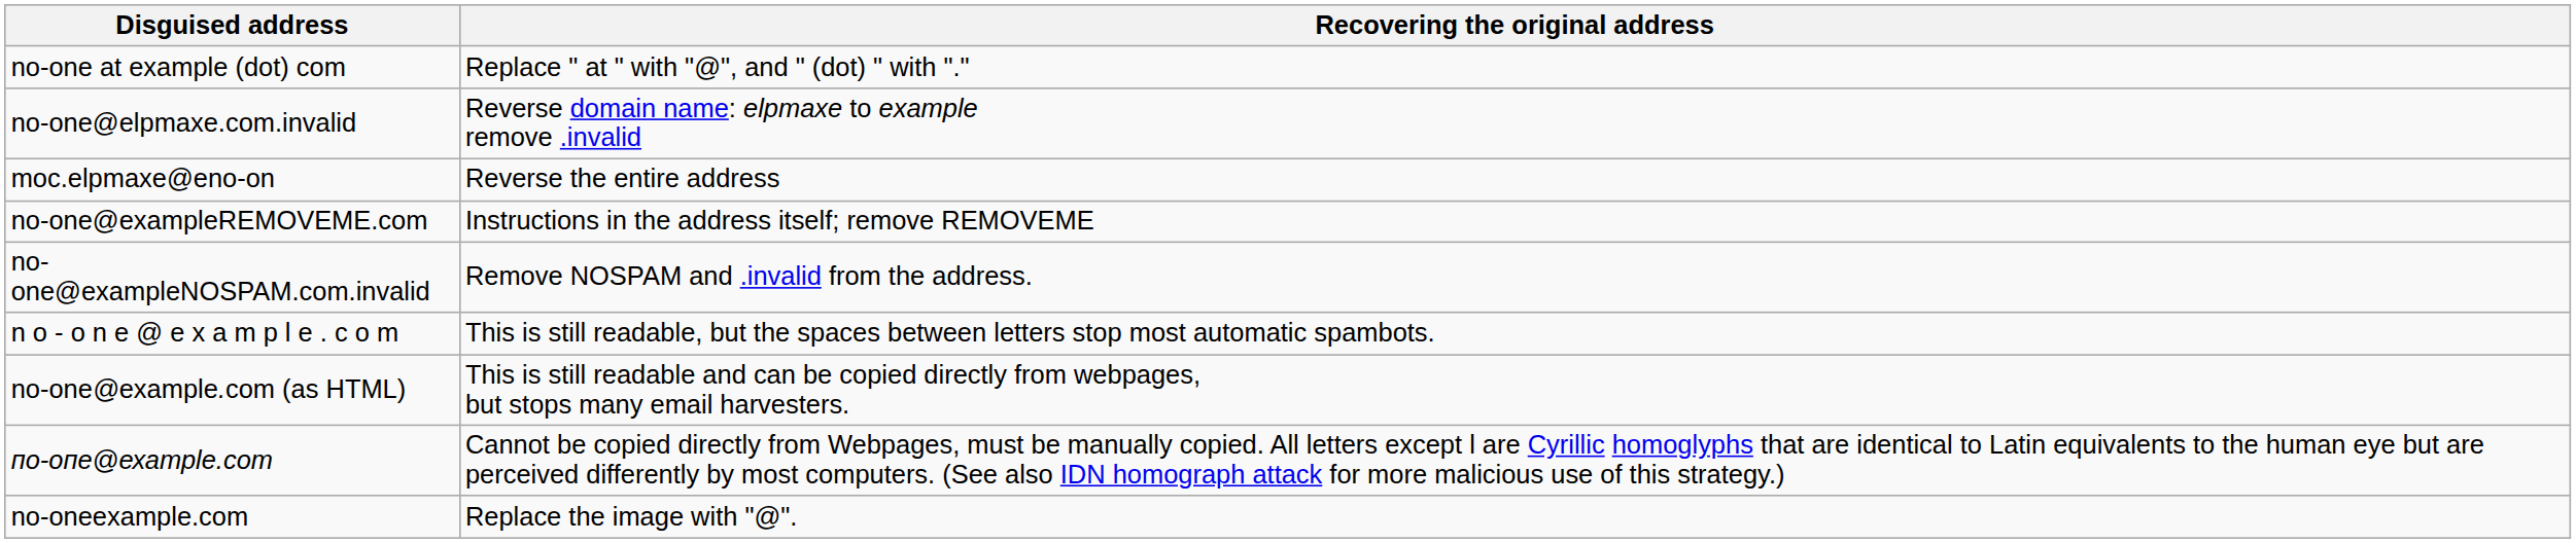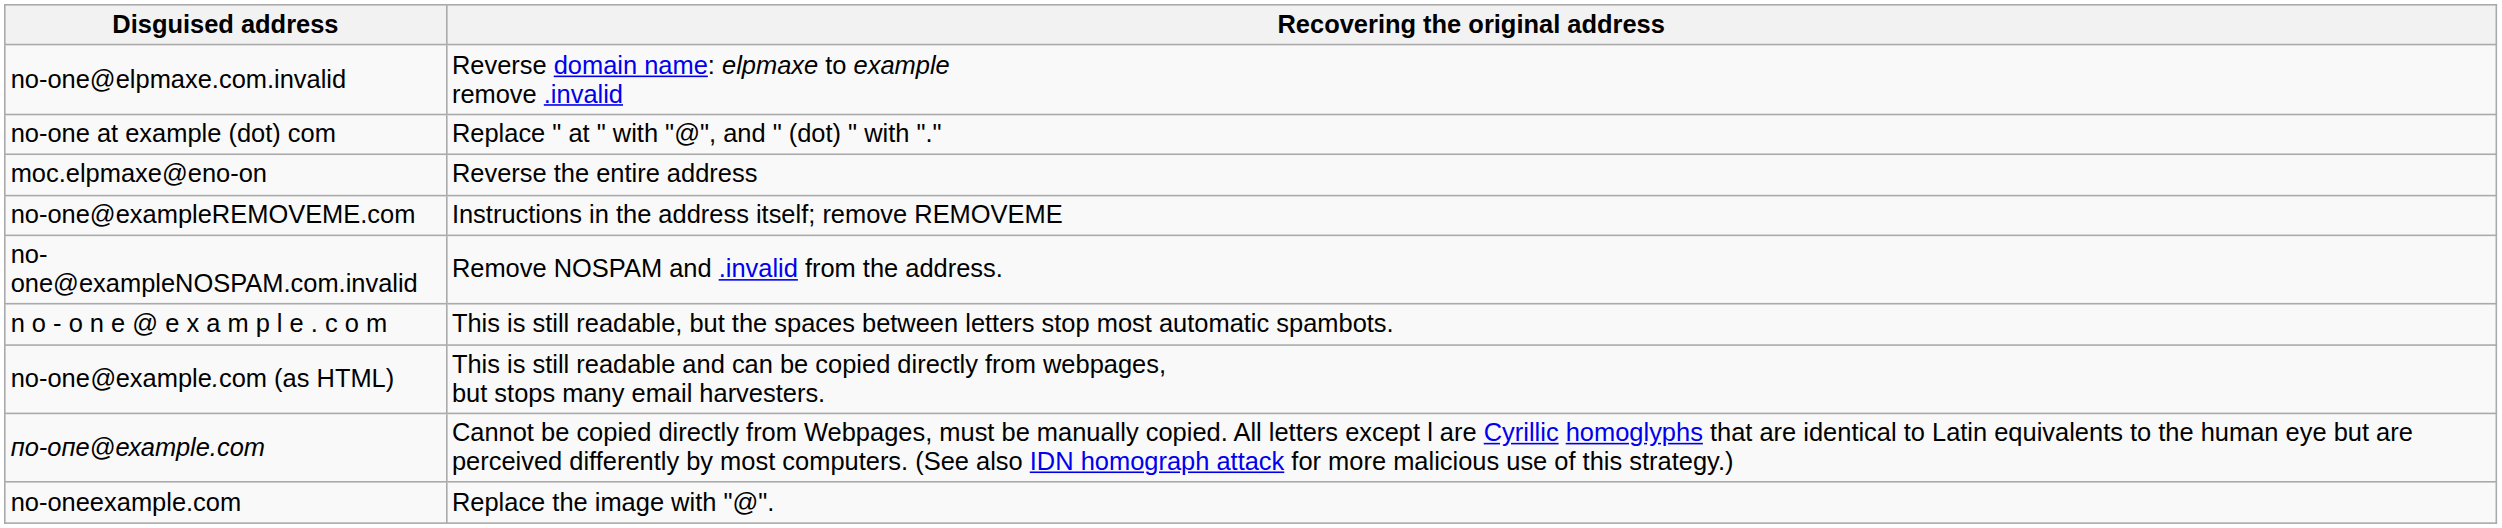rows swapped: no-one at example (dot) com <-> no-one@elpmaxe.com.invalid
